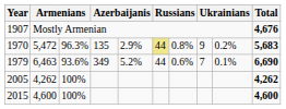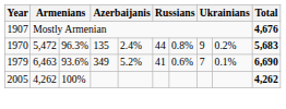1970 | column 5: 2.9% -> 2.4%
1970 | column 6: khaki background -> no background
1979 | column 6: 44 -> 41
- row: 2015 | 4,600 | 100% | 4,600
